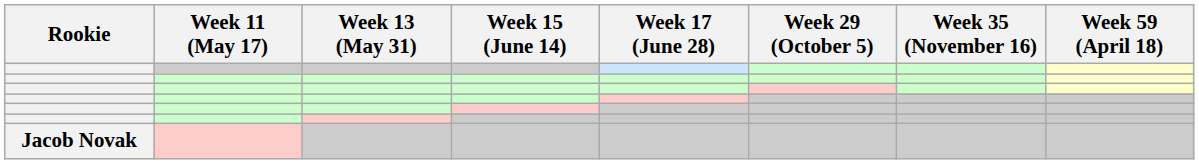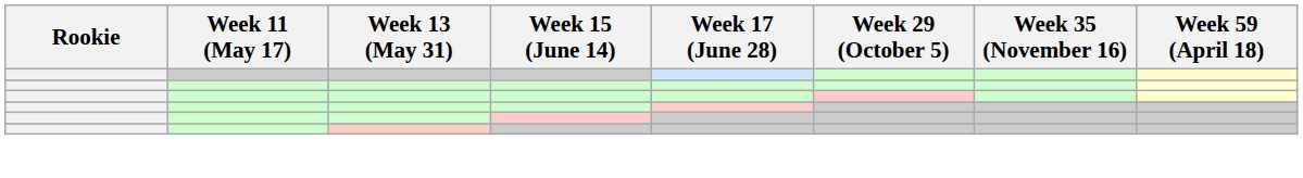- row: Jacob Novak
